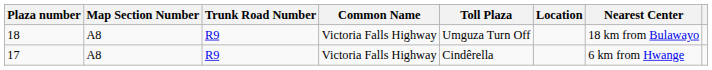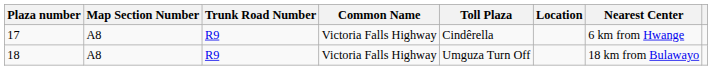rows swapped: 17 <-> 18
